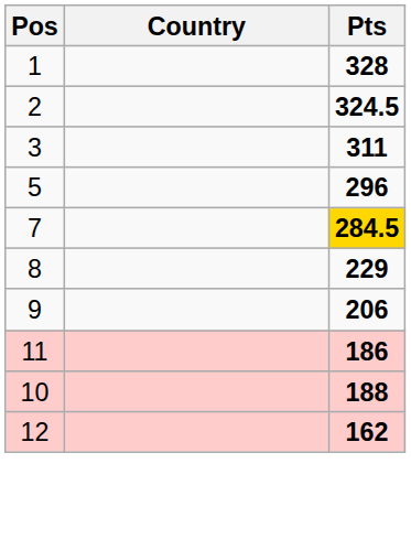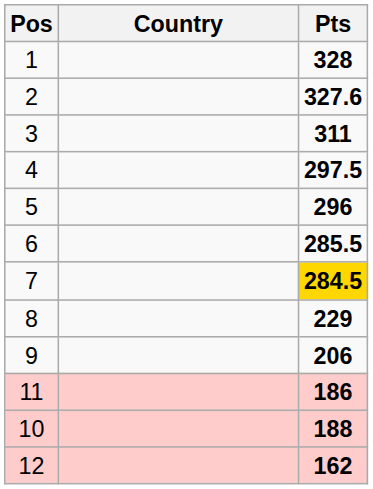2 | Pts: 324.5 -> 327.6
+ row: 4 | 297.5
+ row: 6 | 285.5
